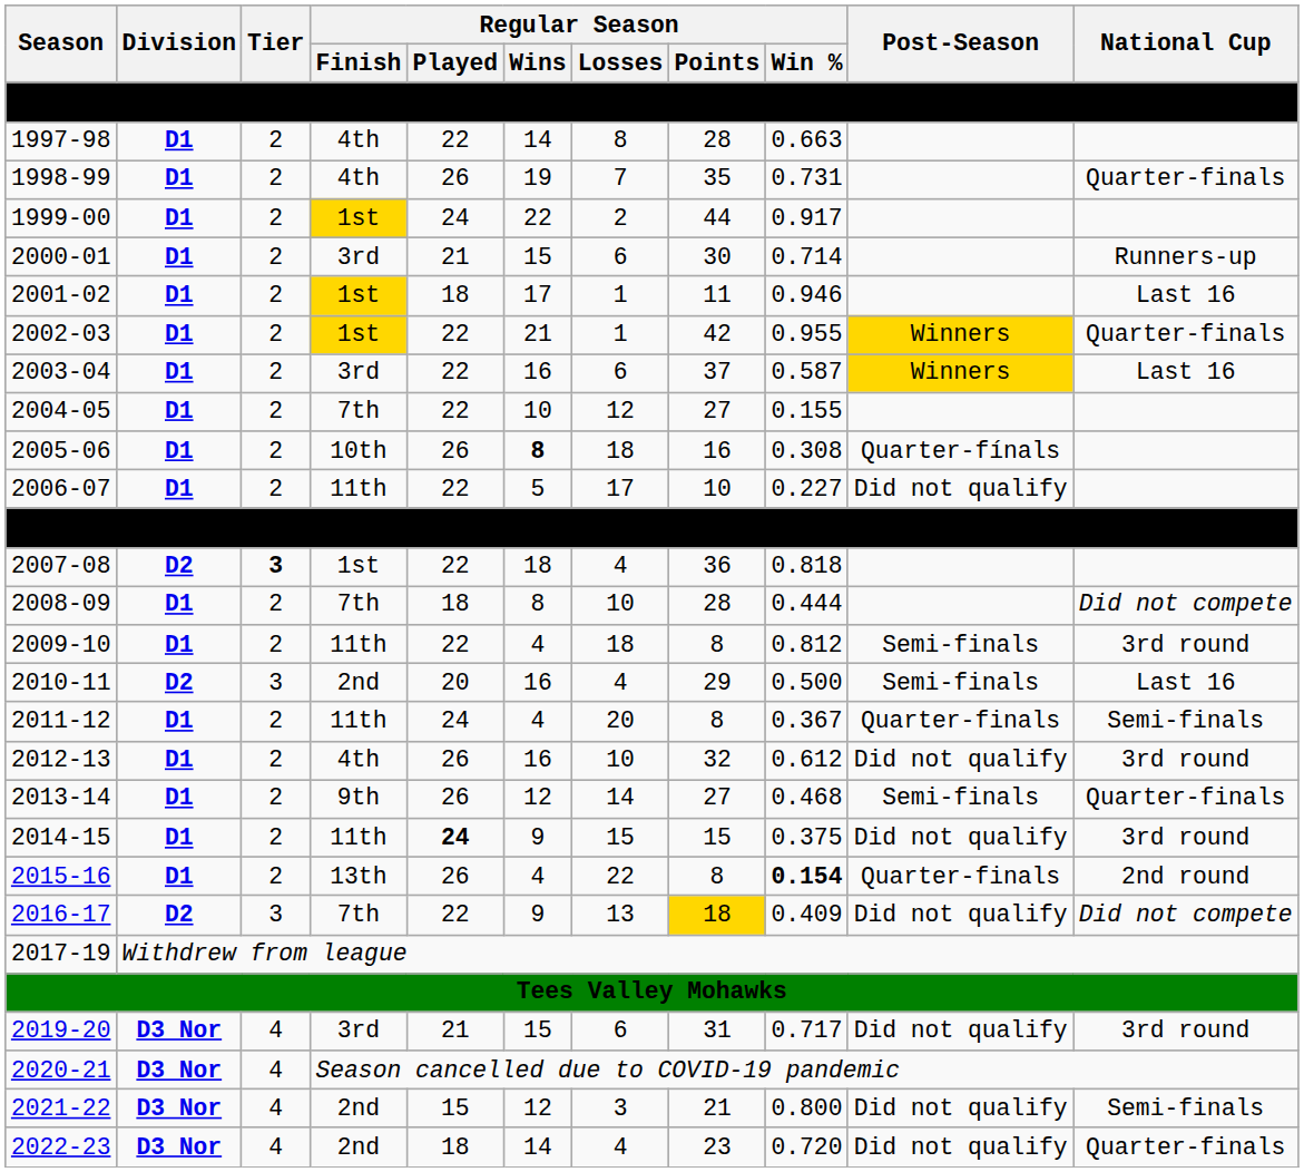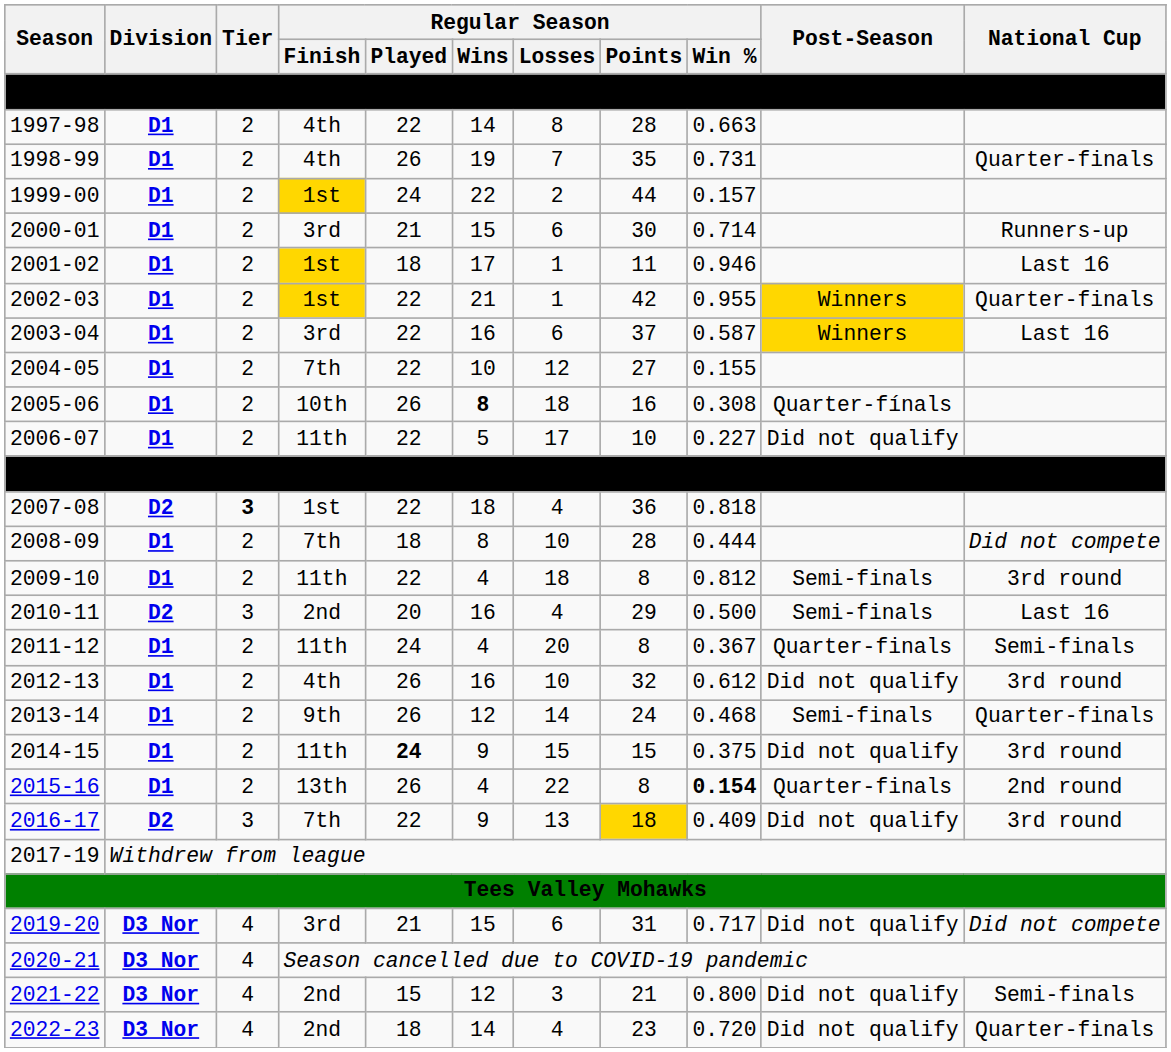1999-00 | Regular Season / Win %: 0.917 -> 0.157
2013-14 | Regular Season / Points: 27 -> 24
2016-17 | National Cup: Did not compete -> 3rd round
2019-20 | National Cup: 3rd round -> Did not compete
